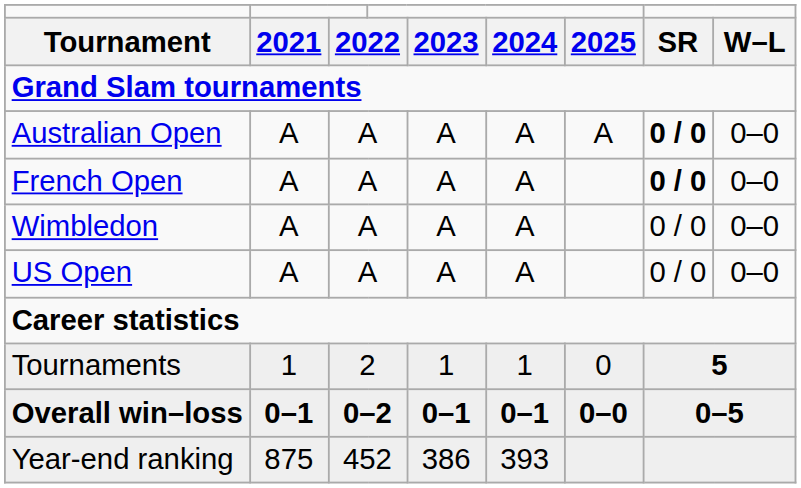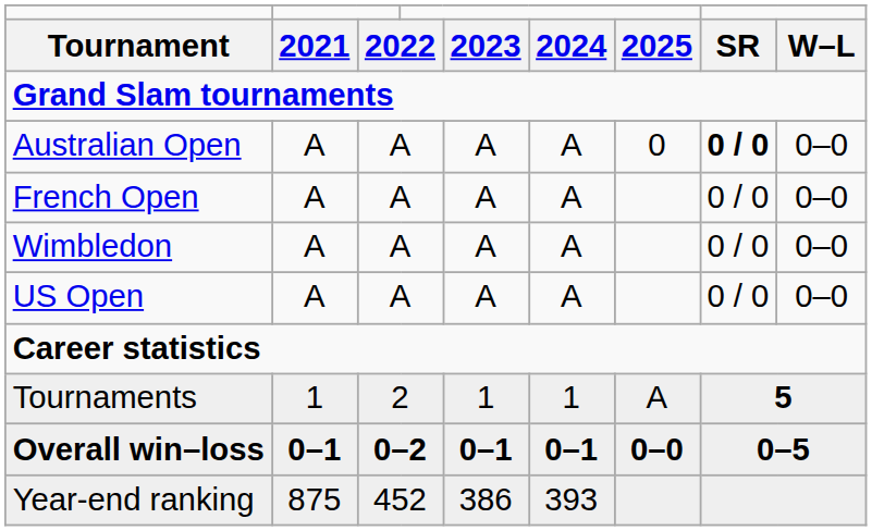Australian Open | column 7: A -> 0
French Open | column 8: bold -> normal
Tournaments | column 7: 0 -> A
